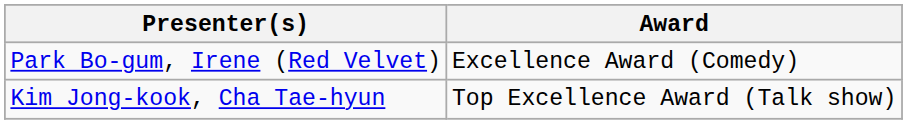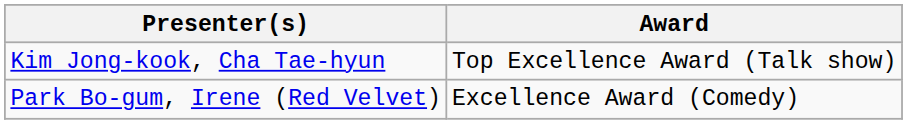rows swapped: Park Bo-gum, Irene (Red Velvet) <-> Kim Jong-kook, Cha Tae-hyun
